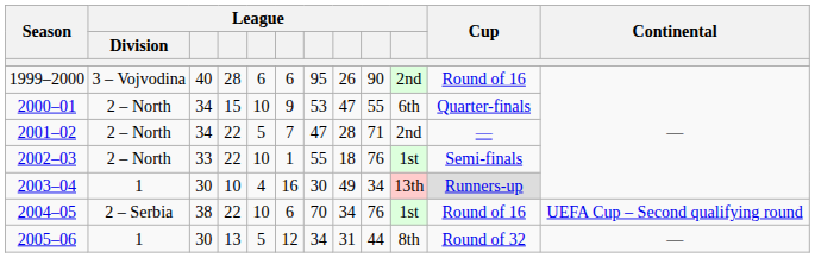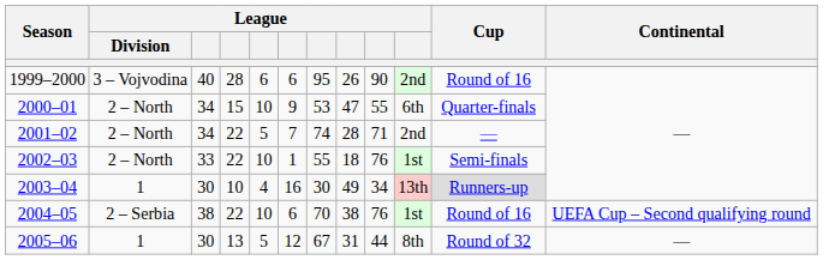2001–02 | column 7: 47 -> 74
2004–05 | column 8: 34 -> 38
2005–06 | column 7: 34 -> 67
